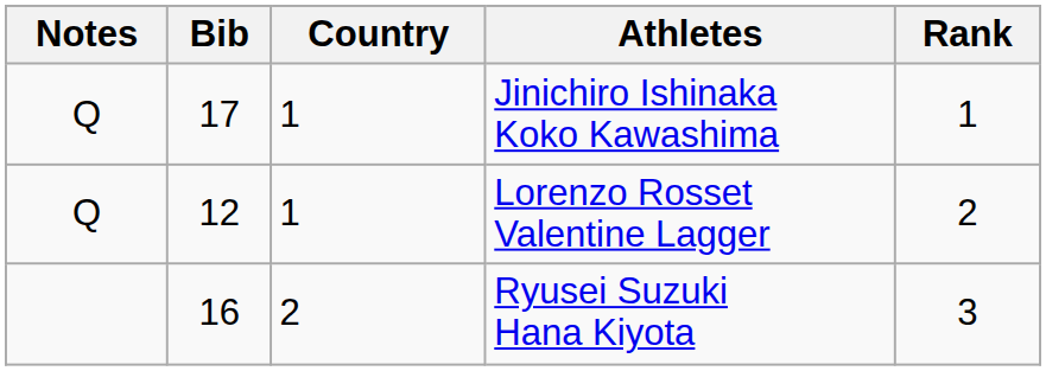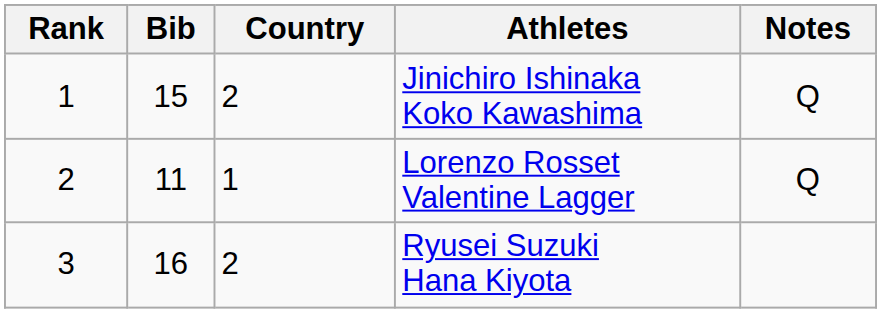columns swapped: Rank <-> Notes
Jinichiro Ishinaka Koko Kawashima | Bib: 17 -> 15
Jinichiro Ishinaka Koko Kawashima | Country: 1 -> 2
Lorenzo Rosset Valentine Lagger | Bib: 12 -> 11
